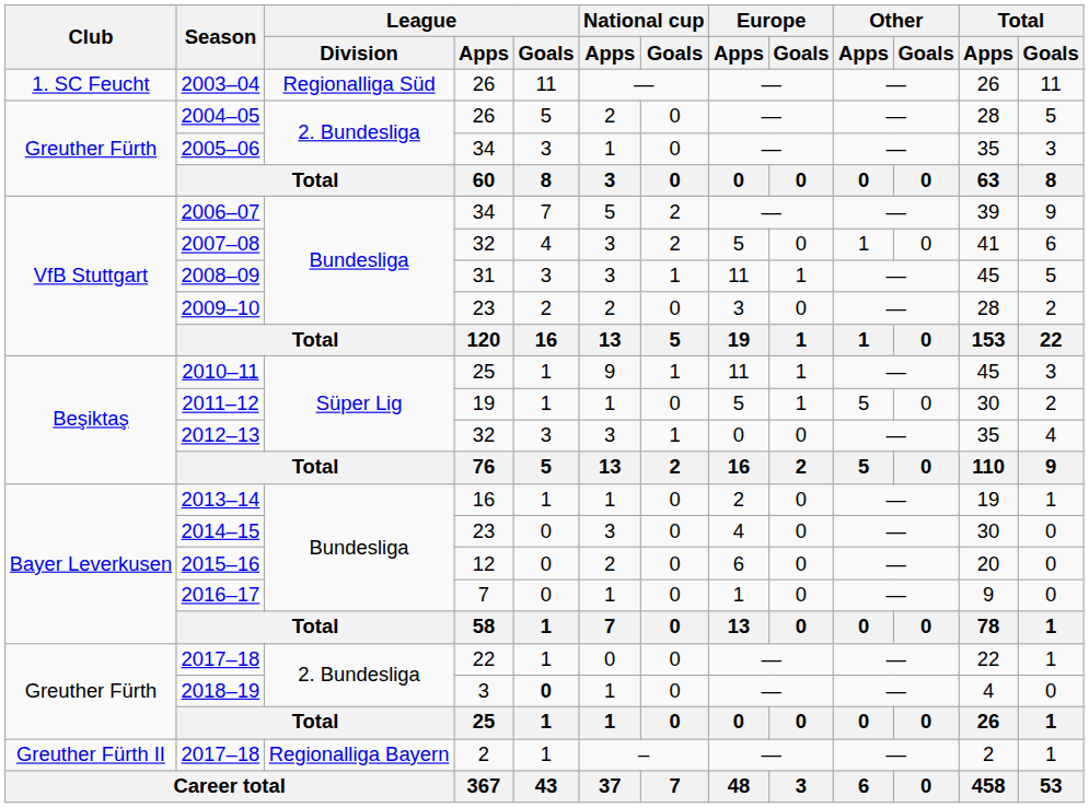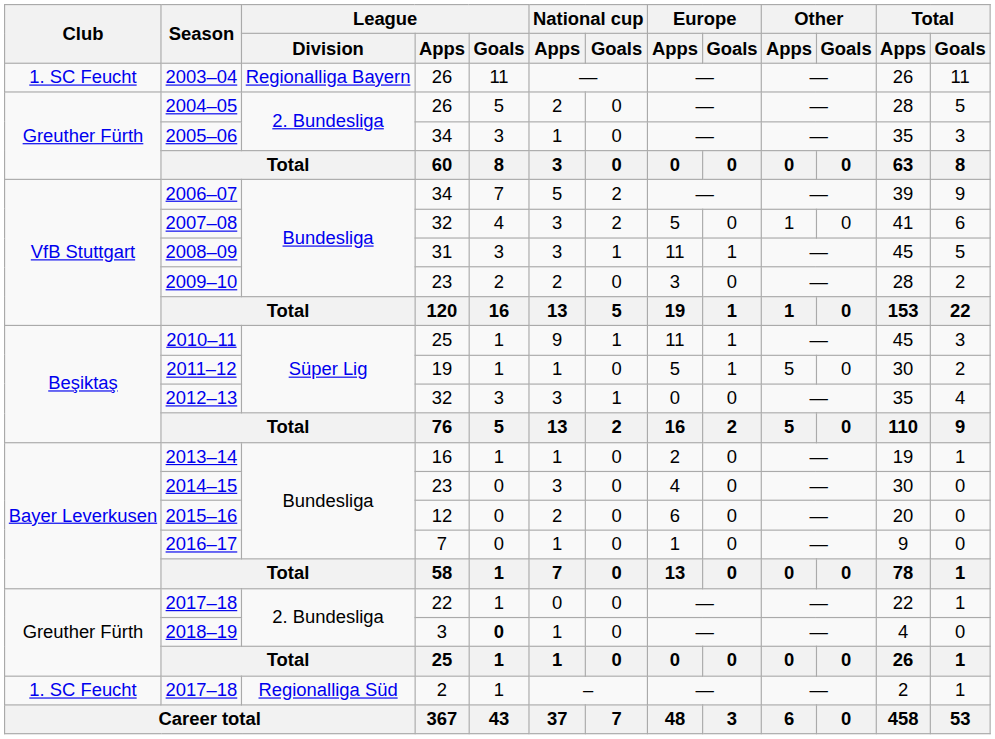2003–04 | League / Division: Regionalliga Süd -> Regionalliga Bayern
2017–18 / 2 | Club: Greuther Fürth II -> 1. SC Feucht
2017–18 / 2 | League / Division: Regionalliga Bayern -> Regionalliga Süd
